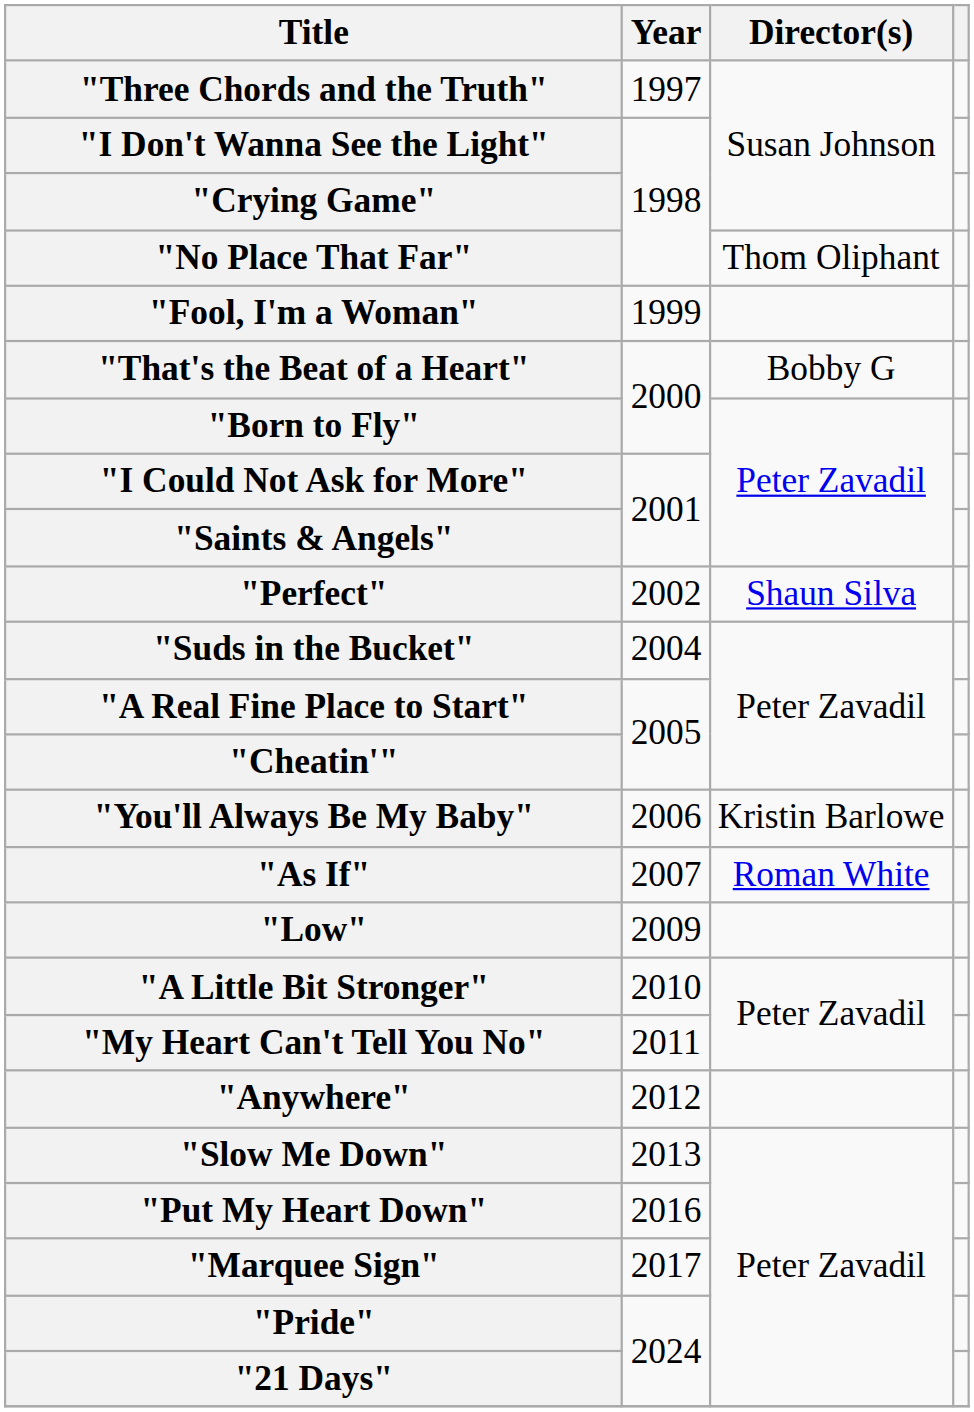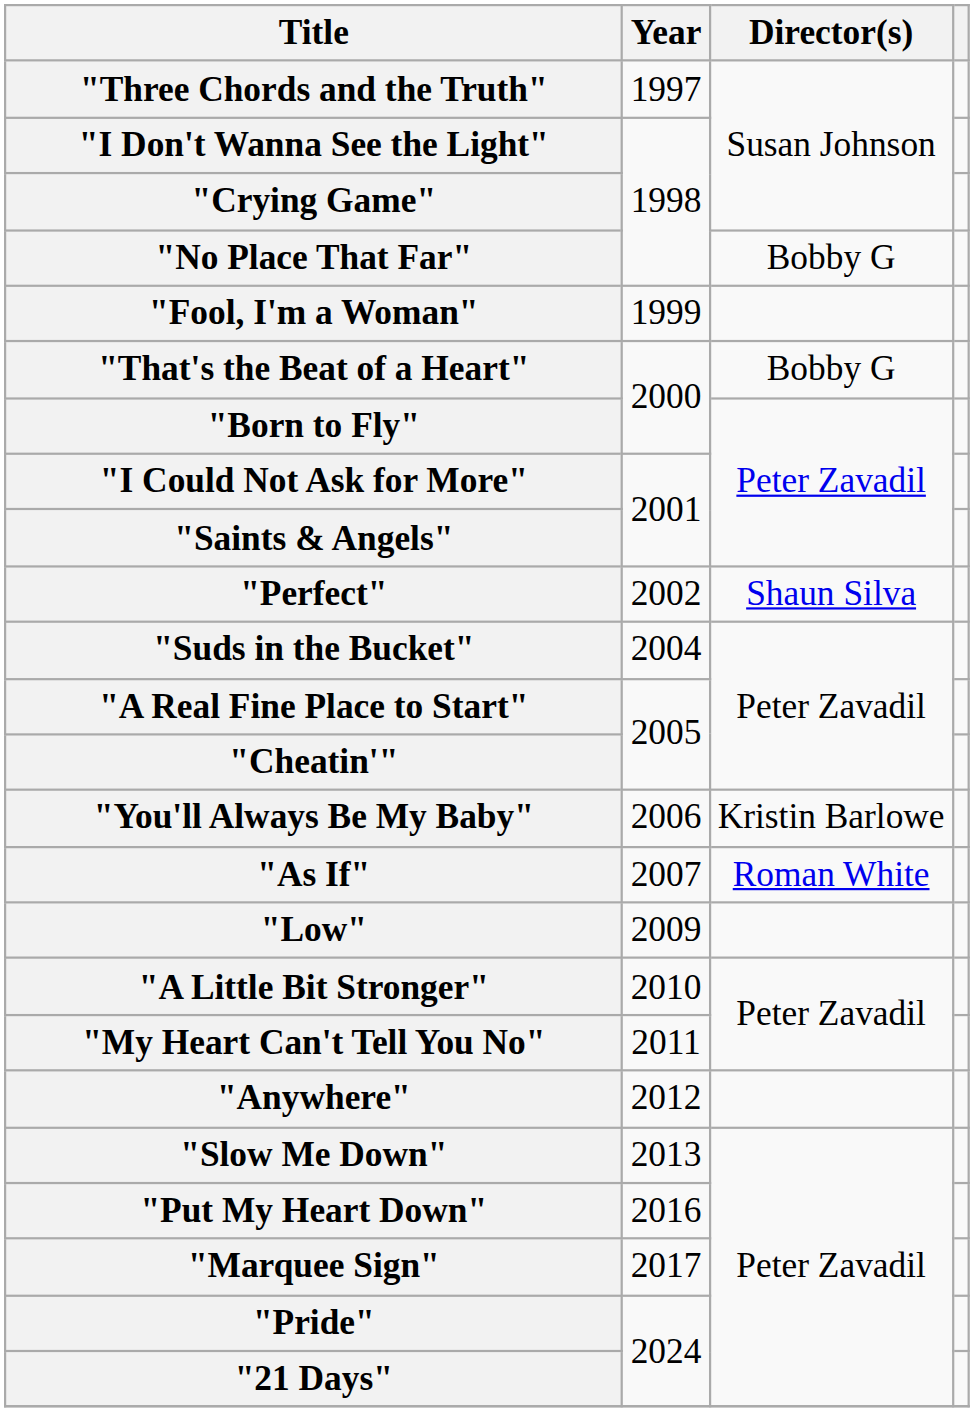"No Place That Far" | Director(s): Thom Oliphant -> Bobby G
